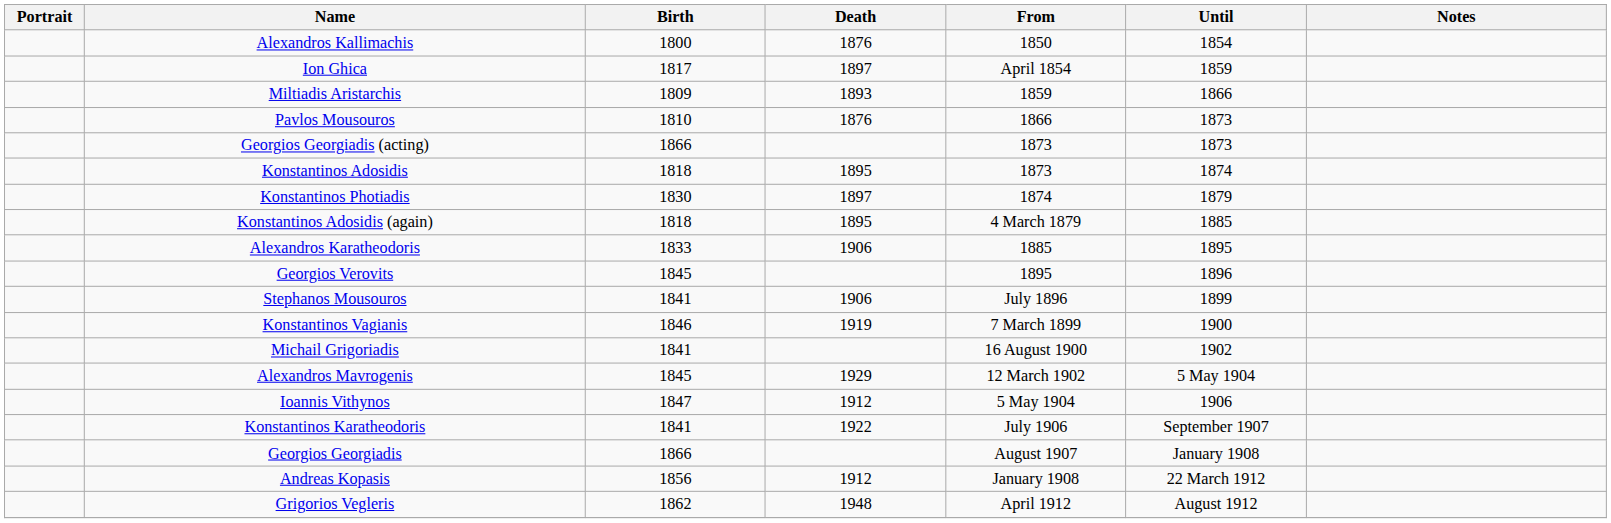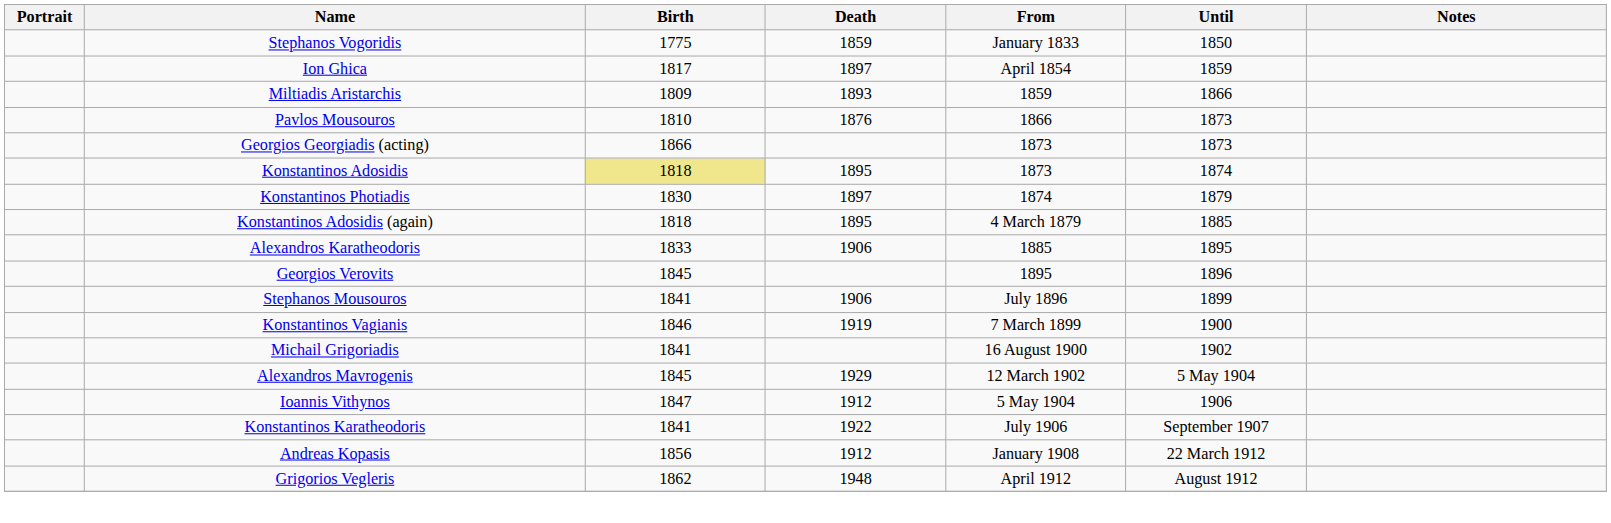+ row: Stephanos Vogoridis | 1775 | 1859 | January 1833 | 1850
- row: Alexandros Kallimachis | 1800 | 1876 | 1850 | 1854
Konstantinos Adosidis | Birth: no background -> khaki background
- row: Georgios Georgiadis | 1866 | August 1907 | January 1908
